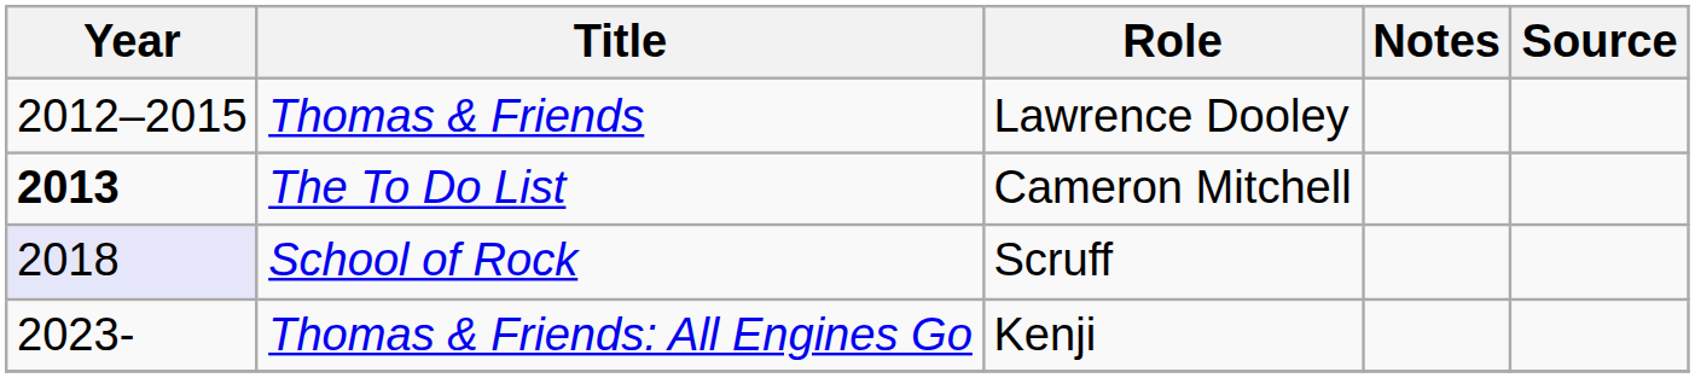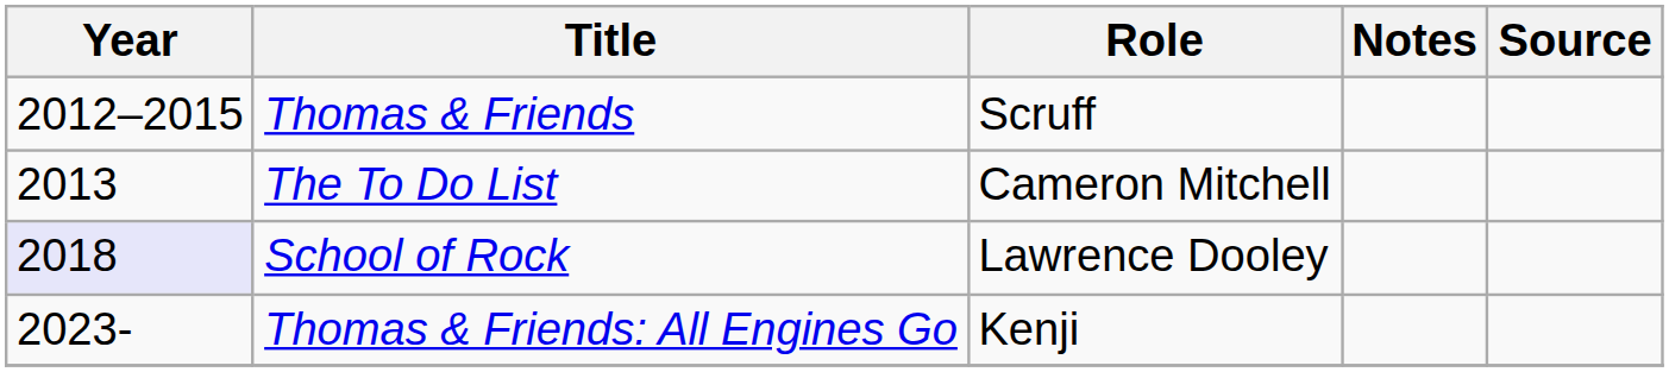Thomas & Friends | Role: Lawrence Dooley -> Scruff
The To Do List | Year: bold -> normal
School of Rock | Role: Scruff -> Lawrence Dooley
